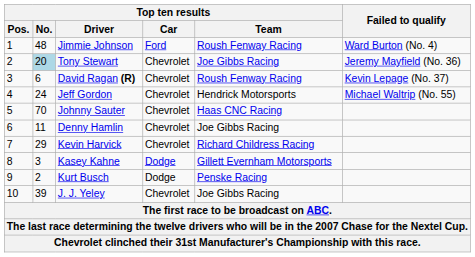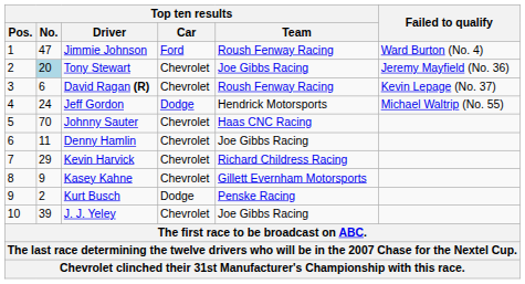Jimmie Johnson | Top ten results / No.: 48 -> 47
Jeff Gordon | Top ten results / Car: Chevrolet -> Dodge
Kasey Kahne | Top ten results / No.: 3 -> 9
Kasey Kahne | Top ten results / Car: Dodge -> Chevrolet
